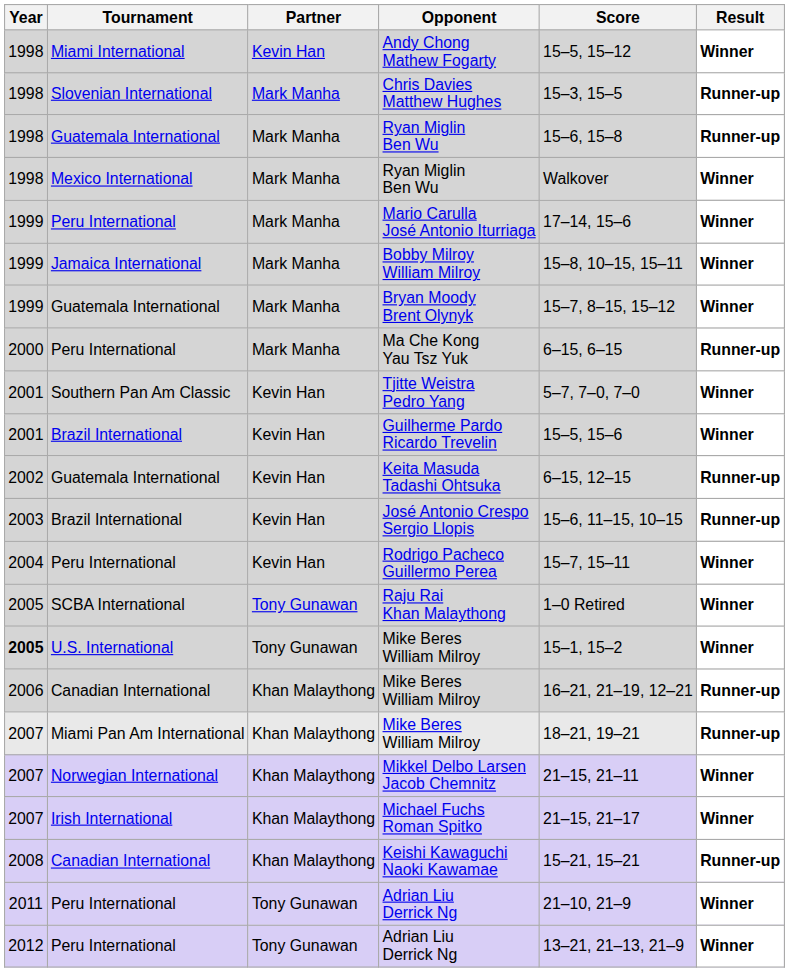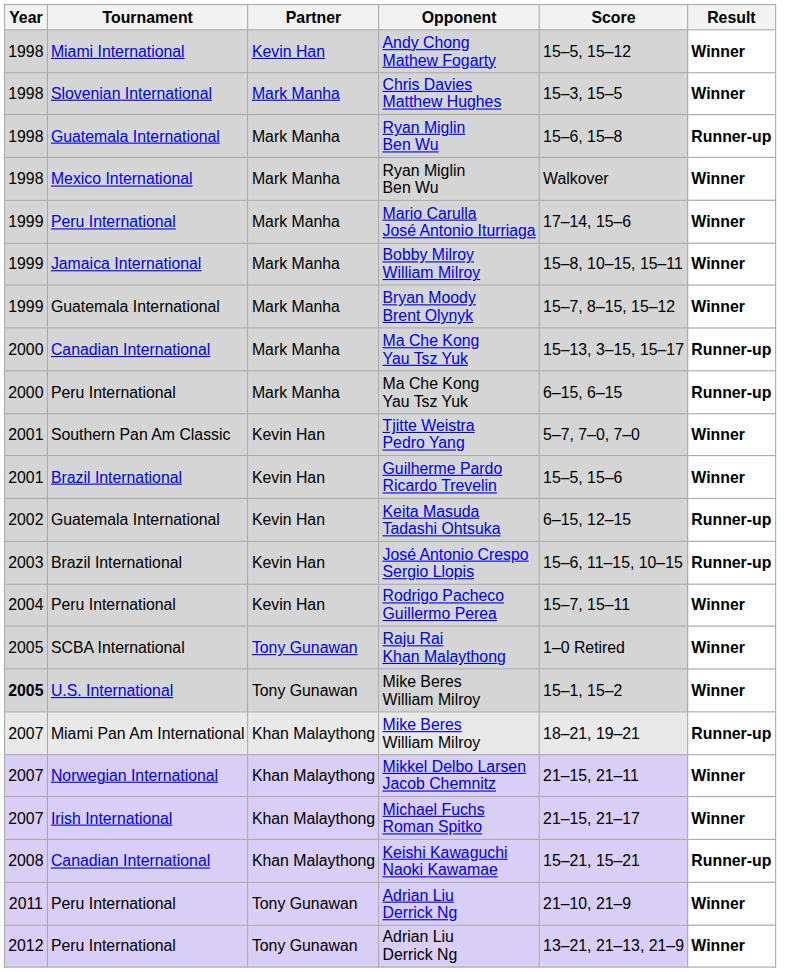Chris Davies Matthew Hughes | Result: Runner-up -> Winner
+ row: 2000 | Canadian International | Mark Manha | Ma Che Kong Yau Tsz Yuk | 15–13, 3–15, 15–17 | Runner-up
- row: 2006 | Canadian International | Khan Malaythong | Mike Beres William Milroy | 16–21, 21–19, 12–21 | Runner-up
